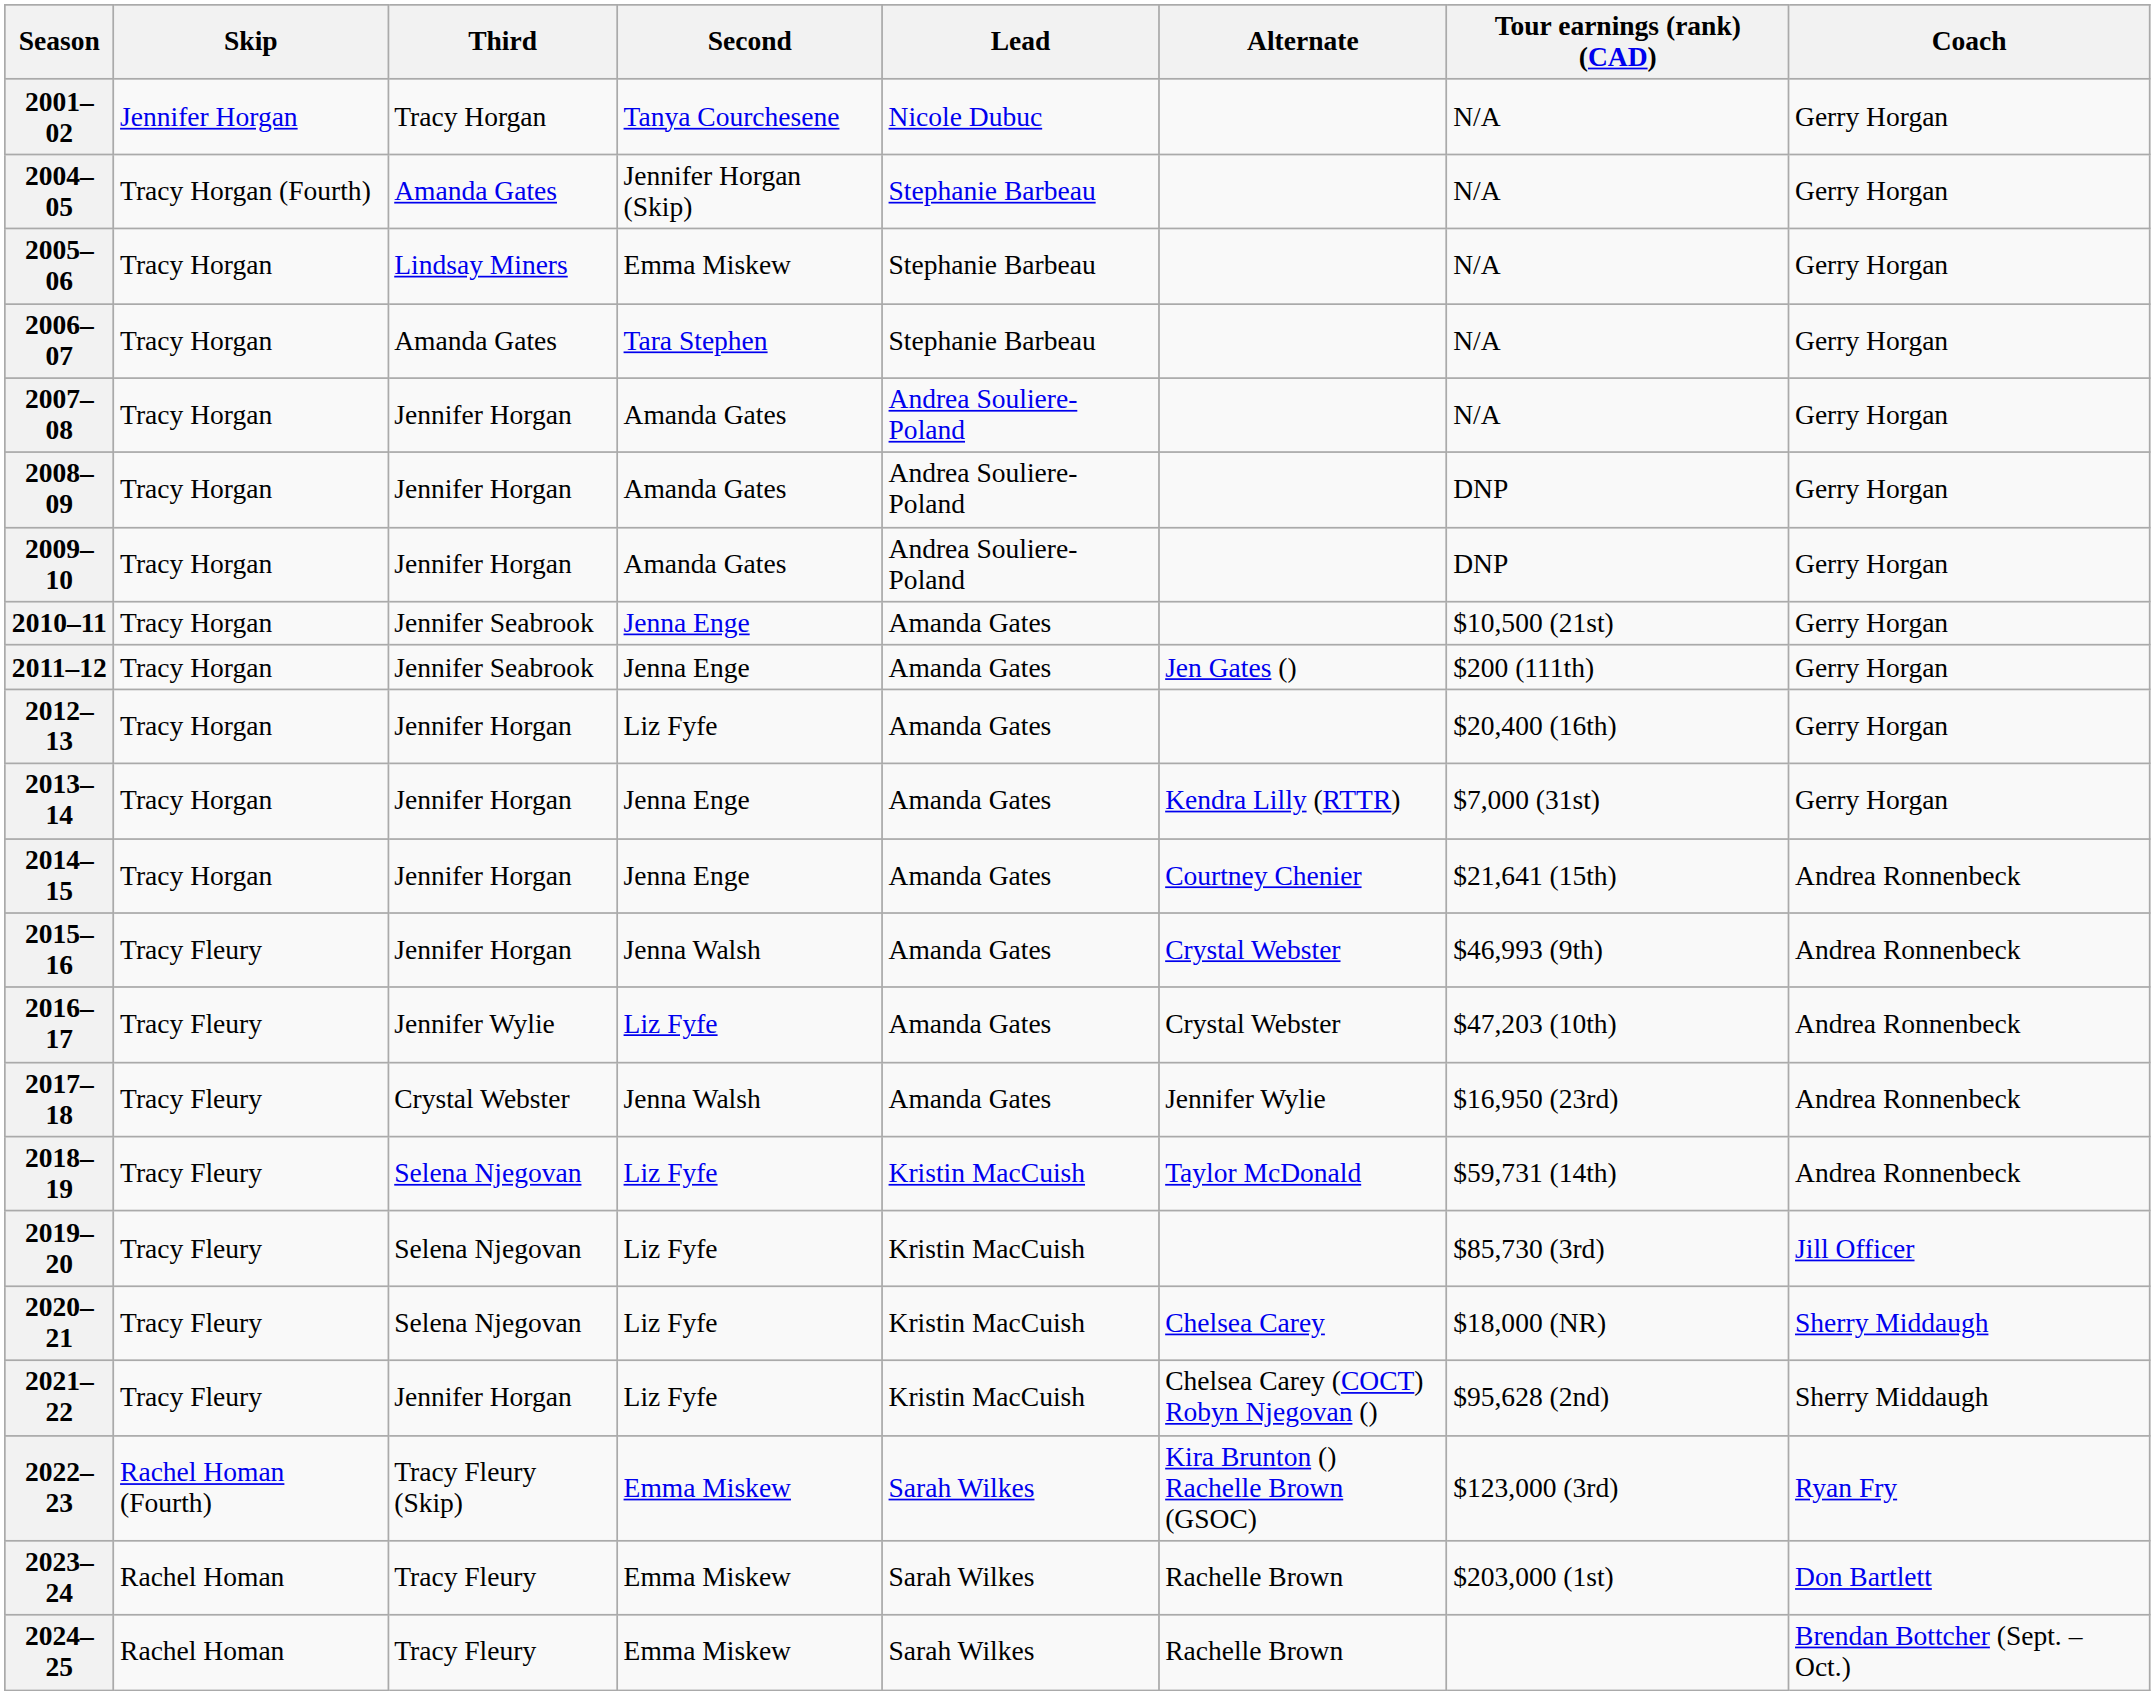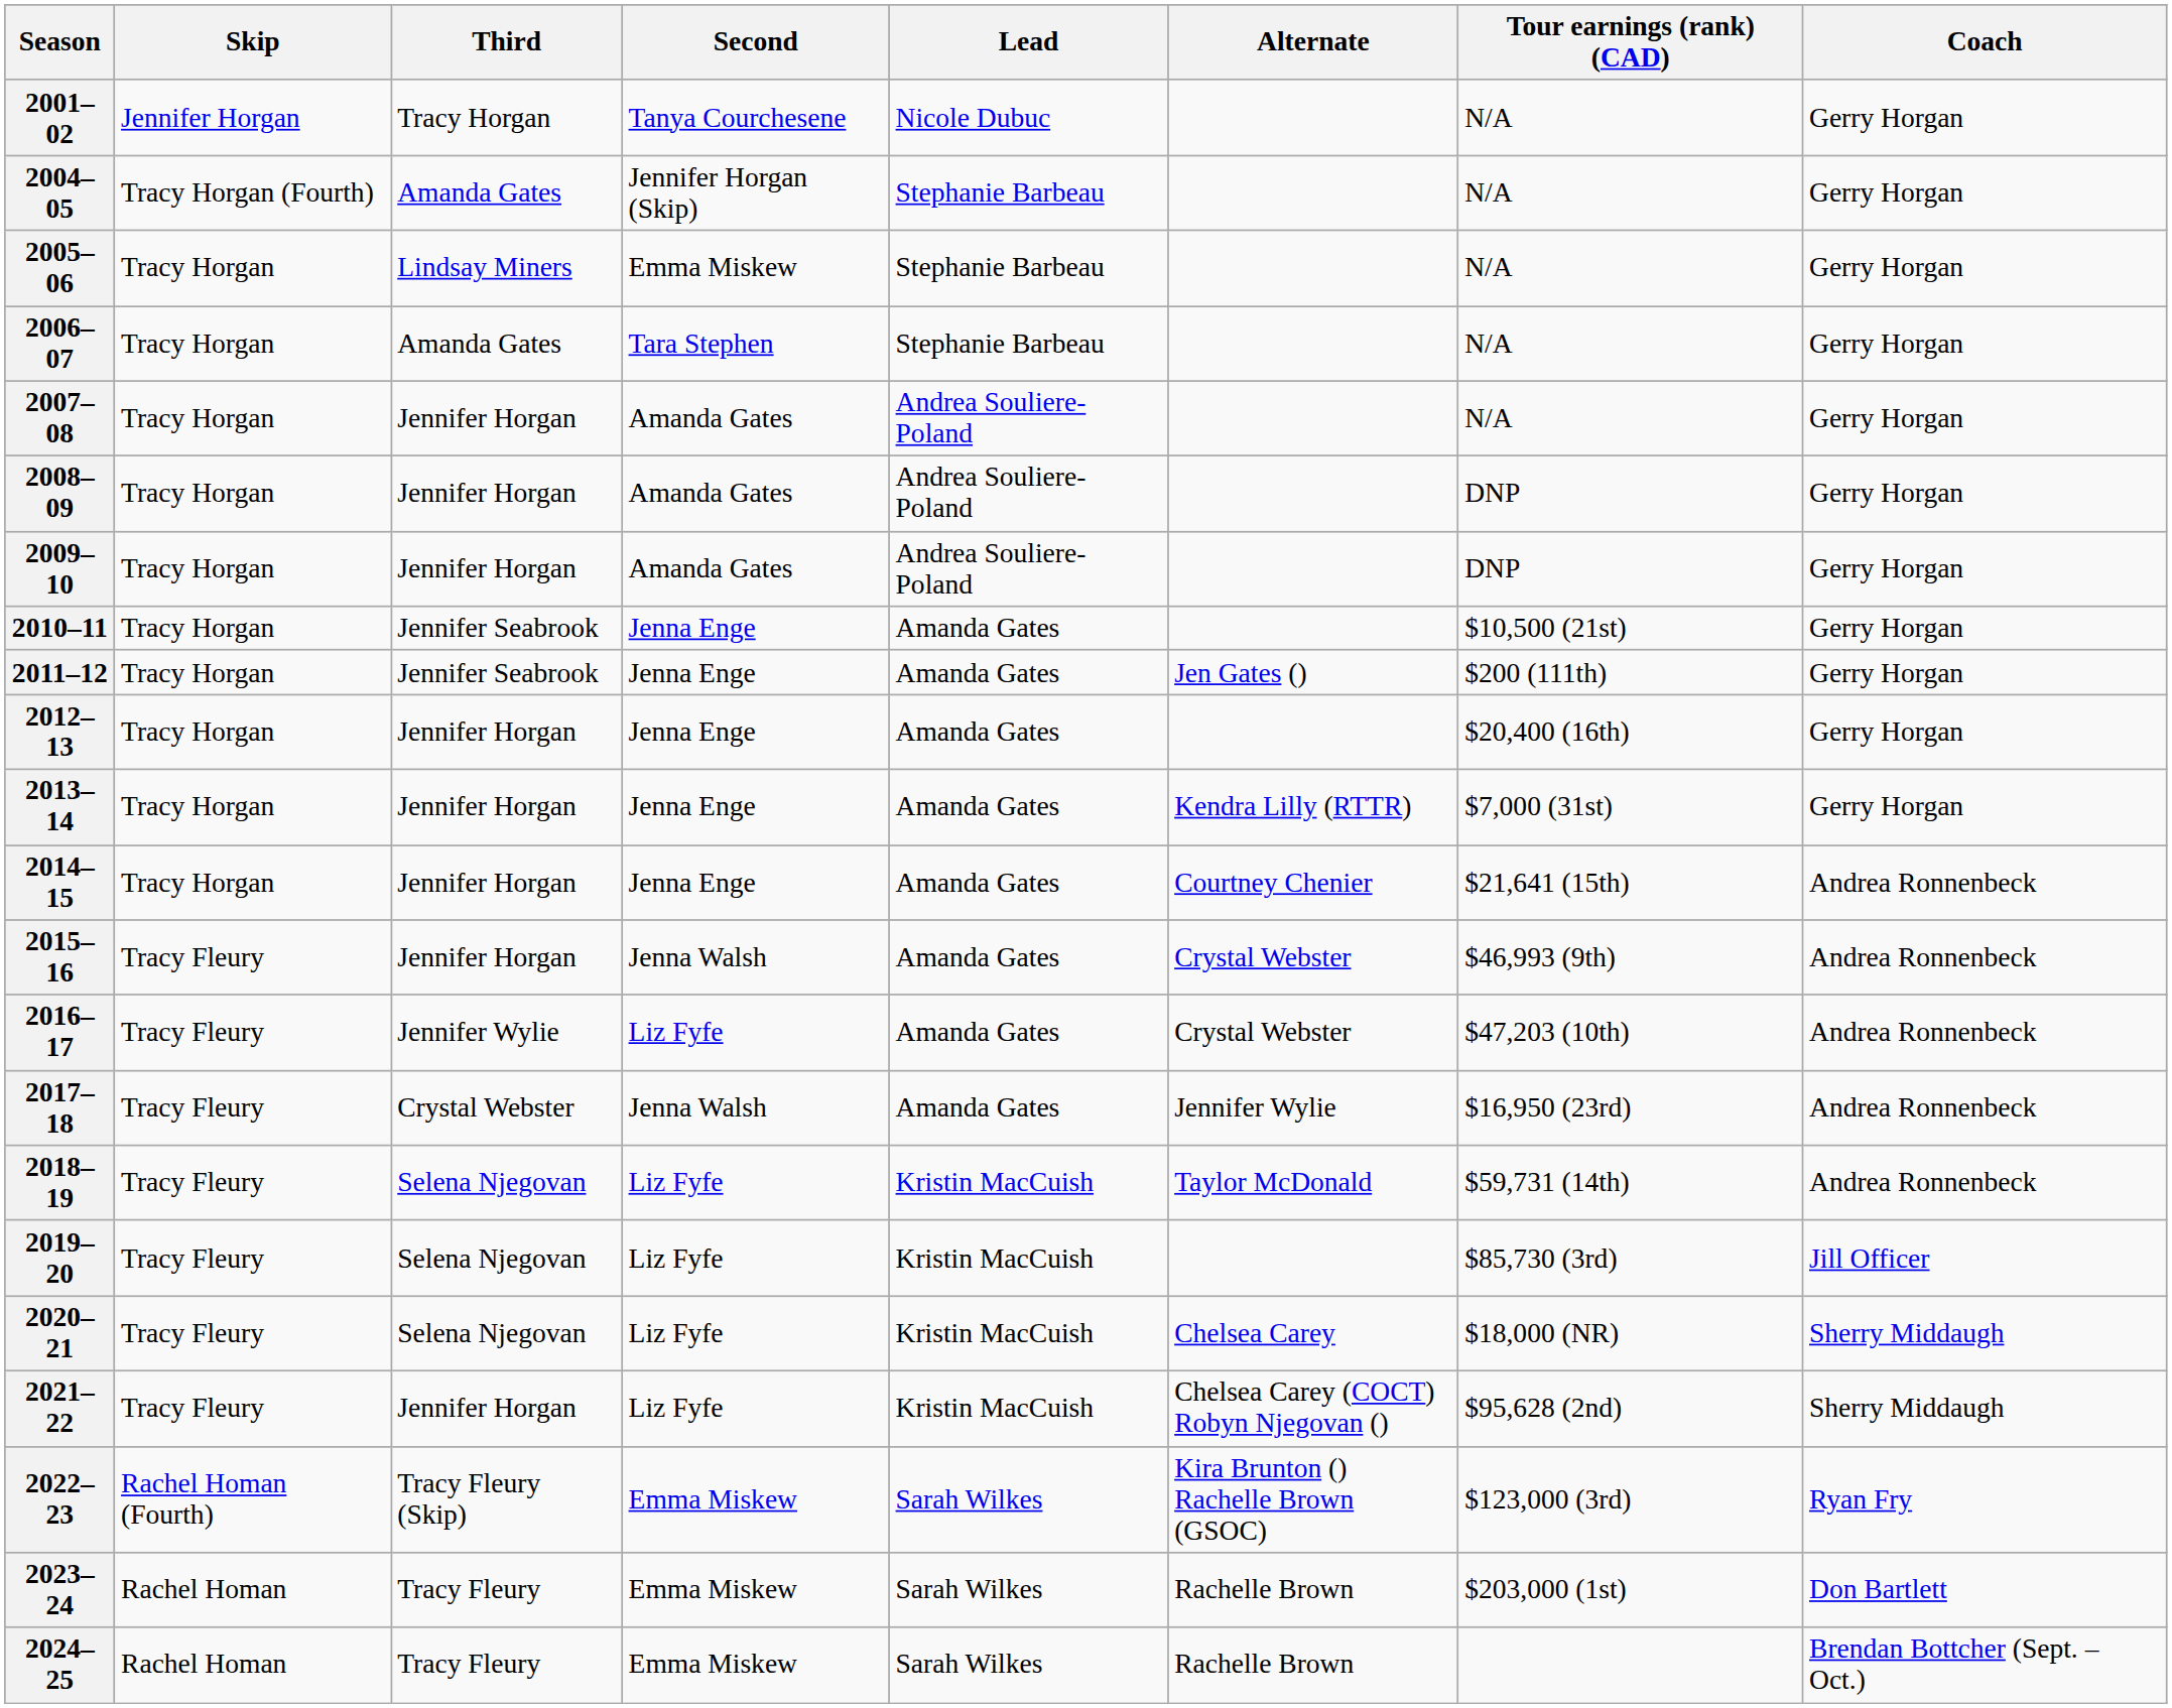2012–13 | Second: Liz Fyfe -> Jenna Enge
